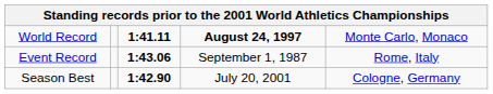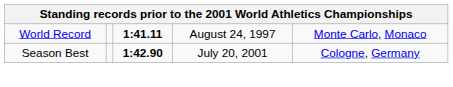World Record | column 4: bold -> normal
- row: Event Record | 1:43.06 | September 1, 1987 | Rome, Italy
